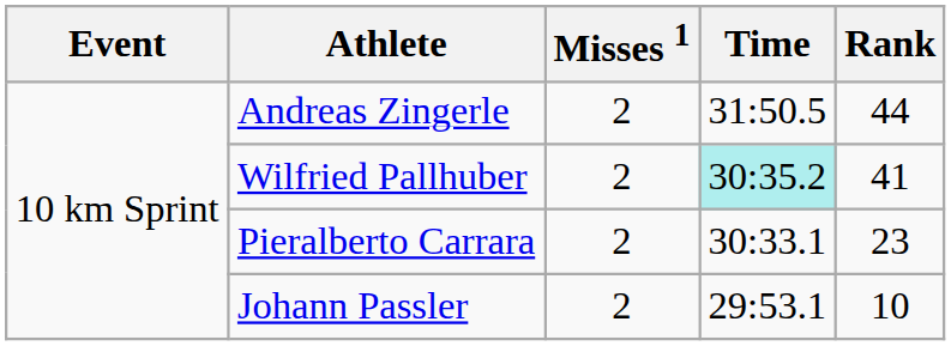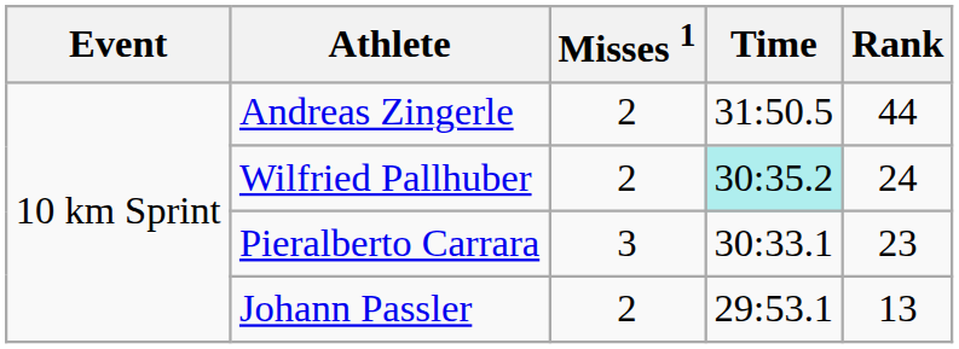Wilfried Pallhuber | Rank: 41 -> 24
Pieralberto Carrara | Misses 1: 2 -> 3
Johann Passler | Rank: 10 -> 13
